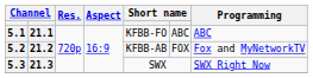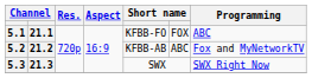5.1 | column 6: ABC -> FOX
5.2 | column 6: FOX -> ABC
